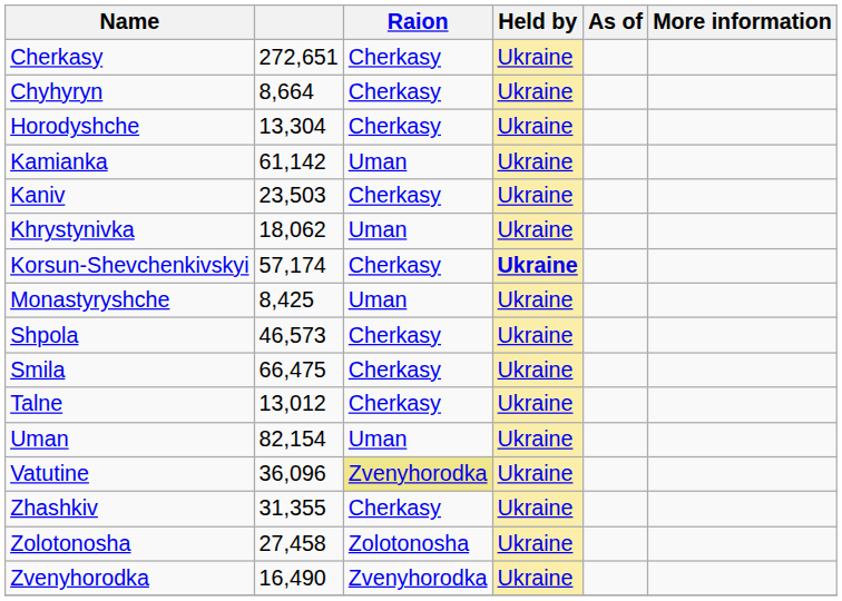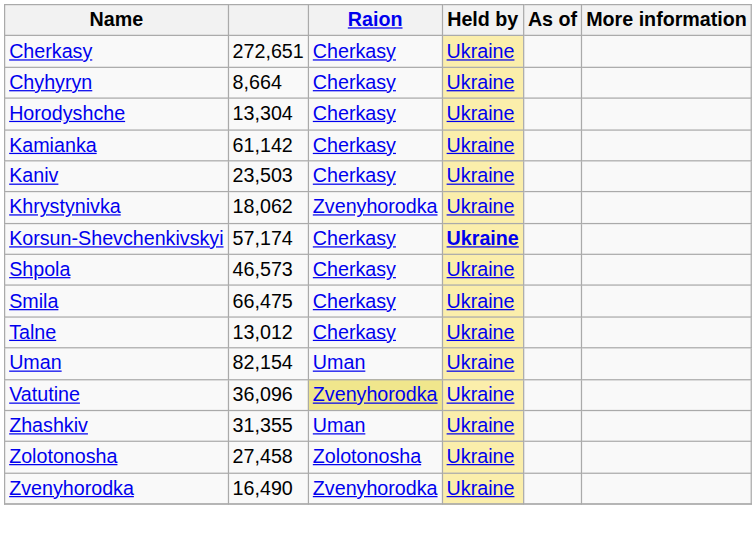Kamianka | Raion: Uman -> Cherkasy
Khrystynivka | Raion: Uman -> Zvenyhorodka
- row: Monastyryshche | 8,425 | Uman | Ukraine
Zhashkiv | Raion: Cherkasy -> Uman
